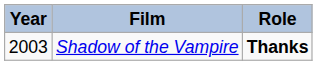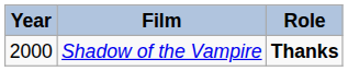Shadow of the Vampire | Year: 2003 -> 2000
